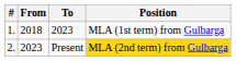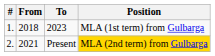Present | From: 2023 -> 2021
